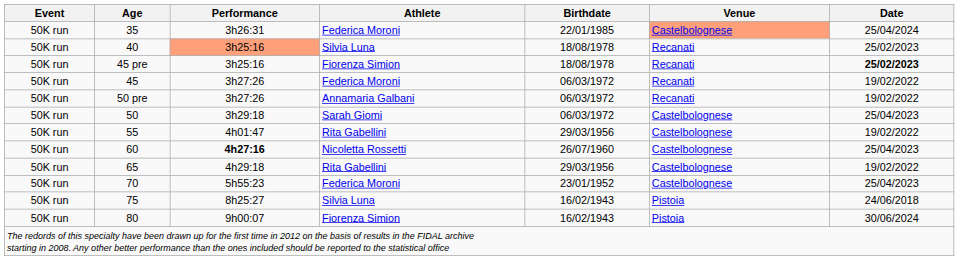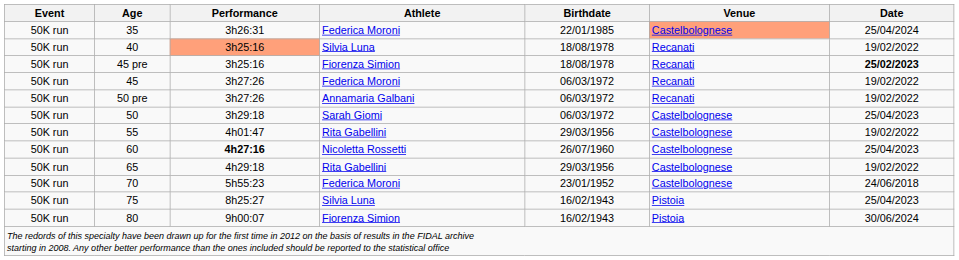40 | Date: 25/02/2023 -> 19/02/2022
70 | Date: 25/04/2023 -> 24/06/2018
75 | Date: 24/06/2018 -> 25/04/2023
